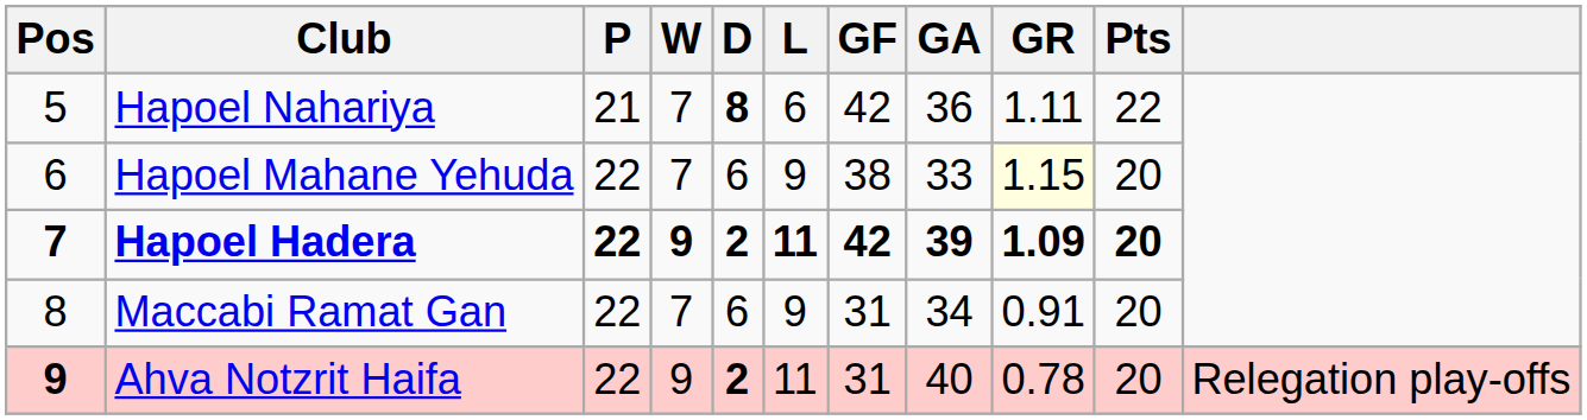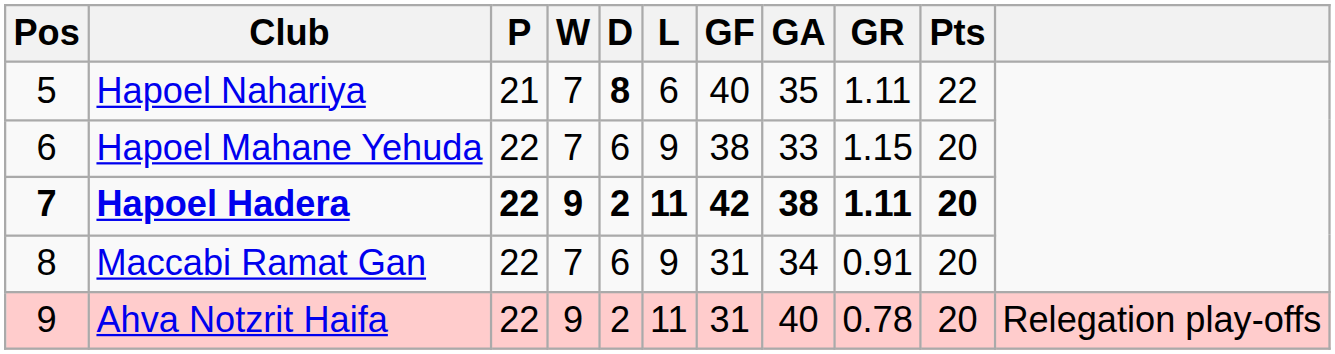Hapoel Nahariya | GF: 42 -> 40
Hapoel Nahariya | GA: 36 -> 35
Hapoel Mahane Yehuda | GR: lightyellow background -> no background
Hapoel Hadera | GA: 39 -> 38
Hapoel Hadera | GR: 1.09 -> 1.11
Ahva Notzrit Haifa | Pos: bold -> normal
Ahva Notzrit Haifa | D: bold -> normal
